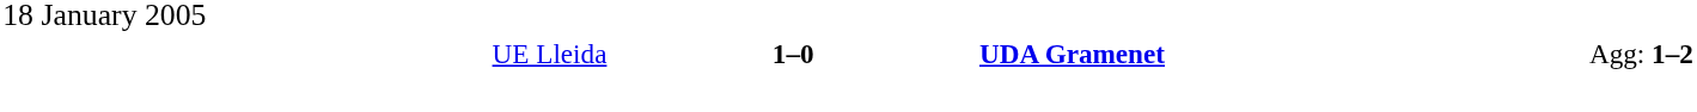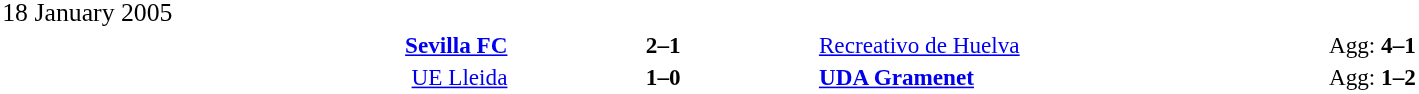+ row: Sevilla FC | 2–1 | Recreativo de Huelva | Agg: 4–1
